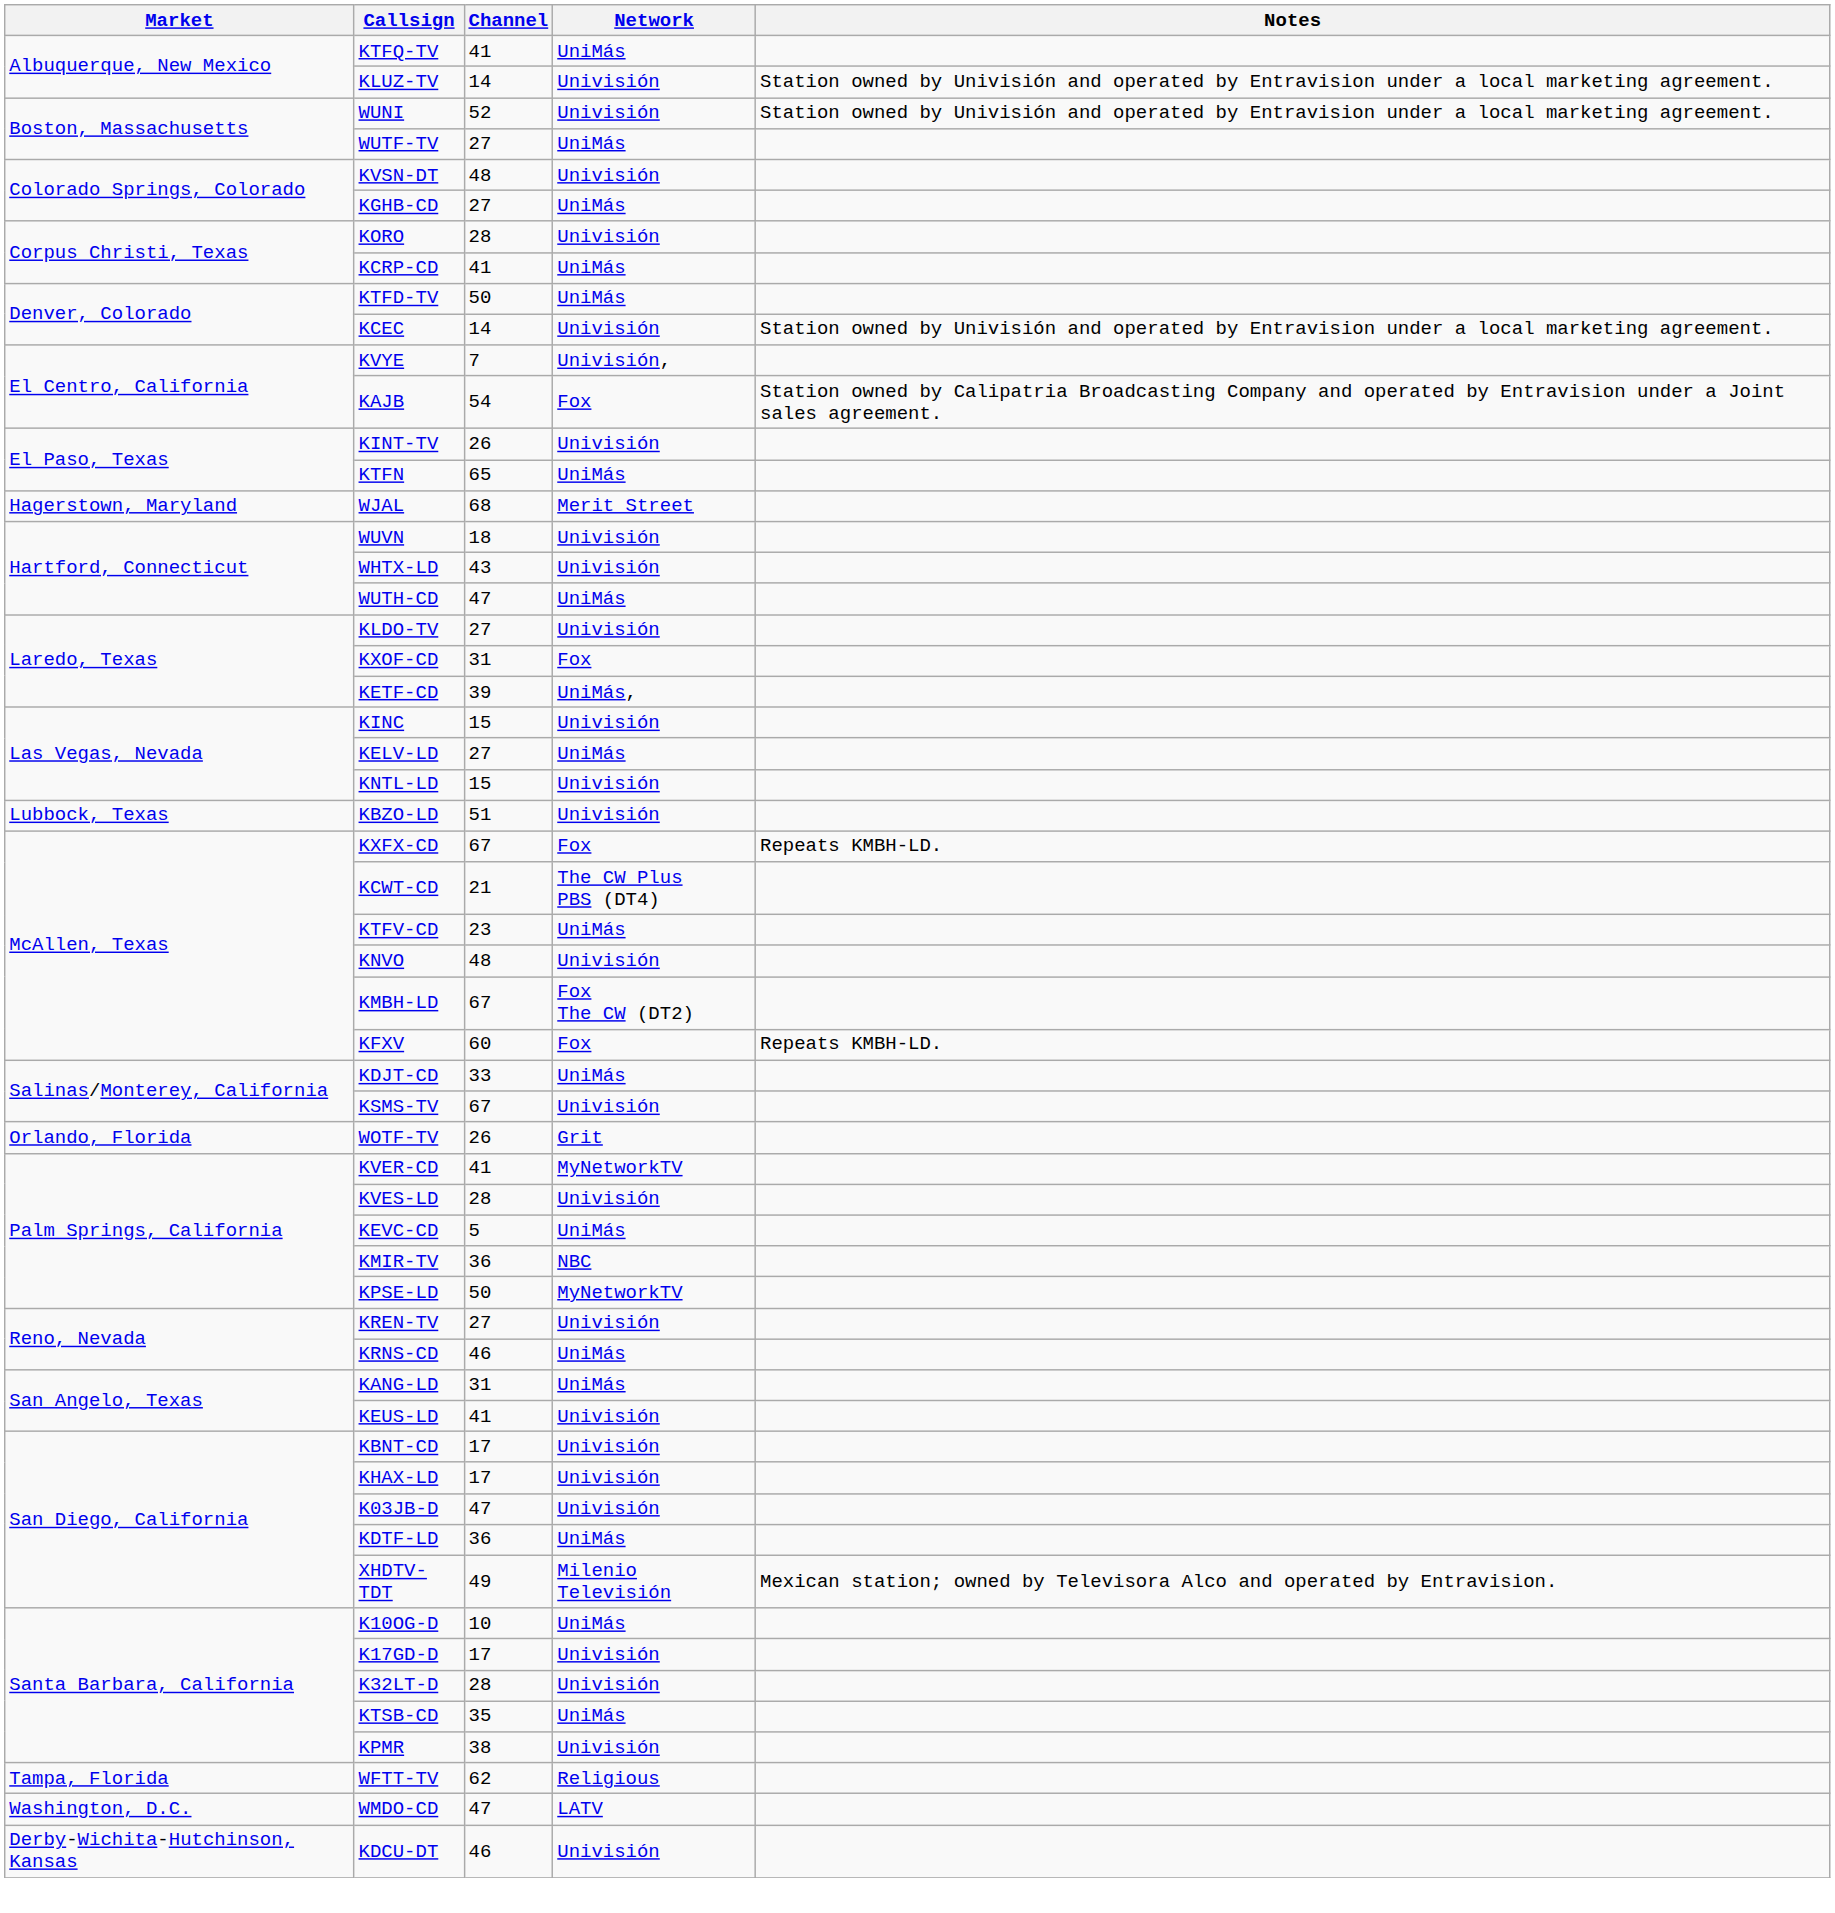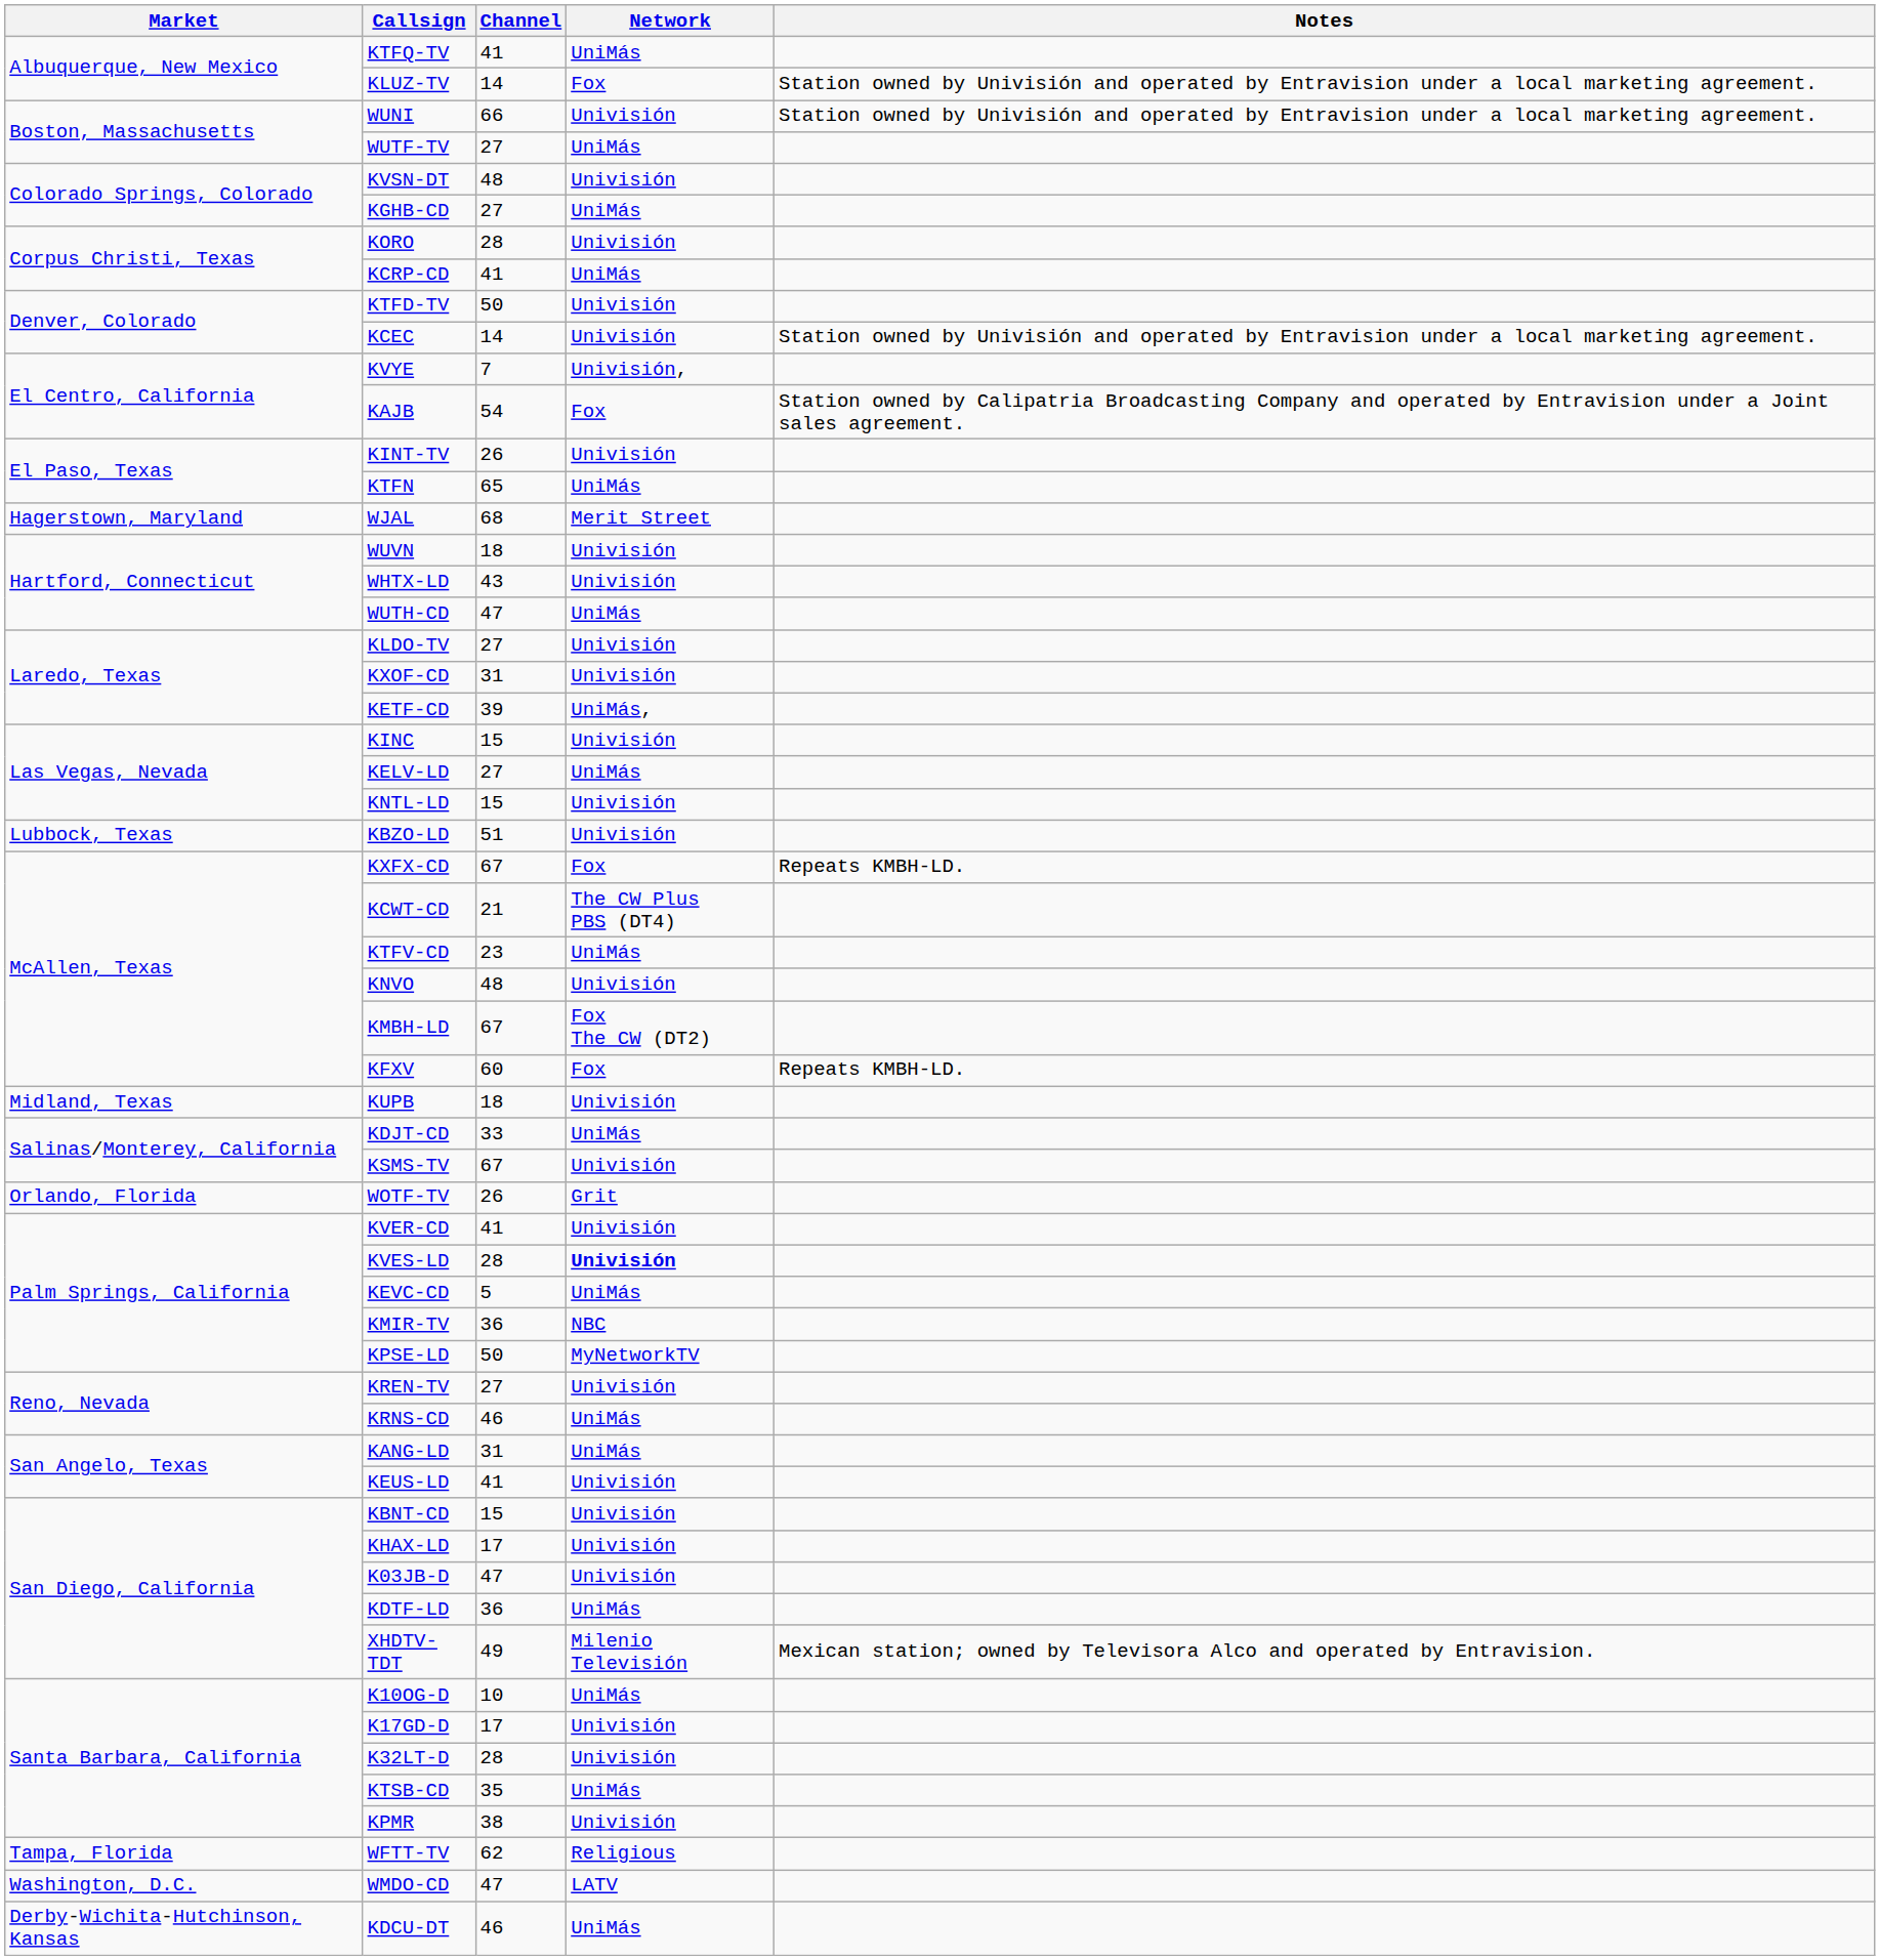KLUZ-TV | Network: Univisión -> Fox
WUNI | Channel: 52 -> 66
KTFD-TV | Network: UniMás -> Univisión
KXOF-CD | Network: Fox -> Univisión
+ row: Midland, Texas | KUPB | 18 | Univisión
KVER-CD | Network: MyNetworkTV -> Univisión
KVES-LD | Network: normal -> bold
KBNT-CD | Channel: 17 -> 15
KDCU-DT | Network: Univisión -> UniMás
